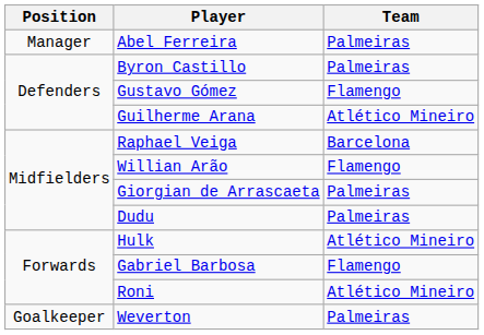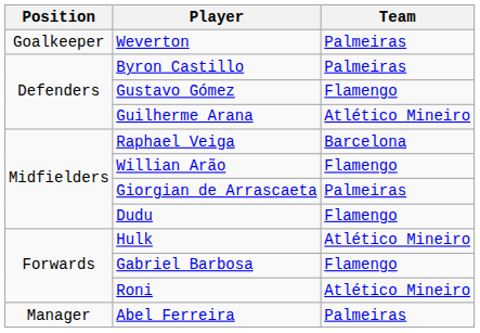rows swapped: Weverton <-> Abel Ferreira
Dudu | Team: Palmeiras -> Flamengo
